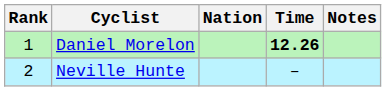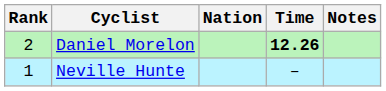Daniel Morelon | Rank: 1 -> 2
Neville Hunte | Rank: 2 -> 1
